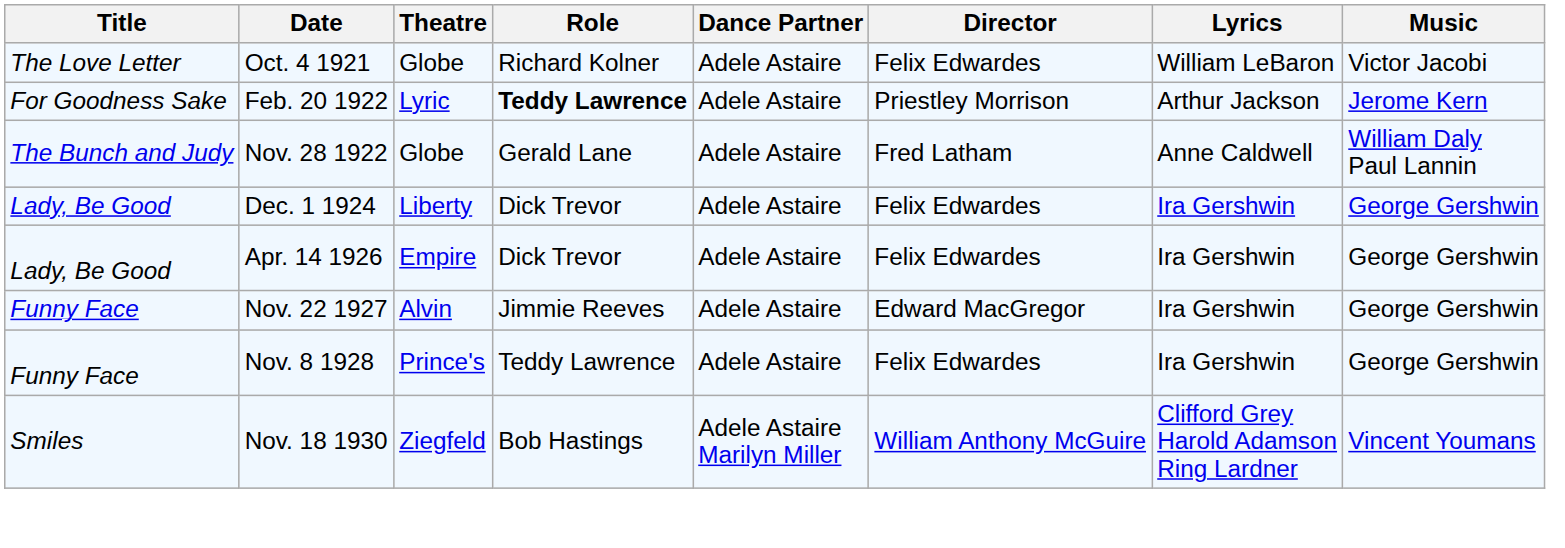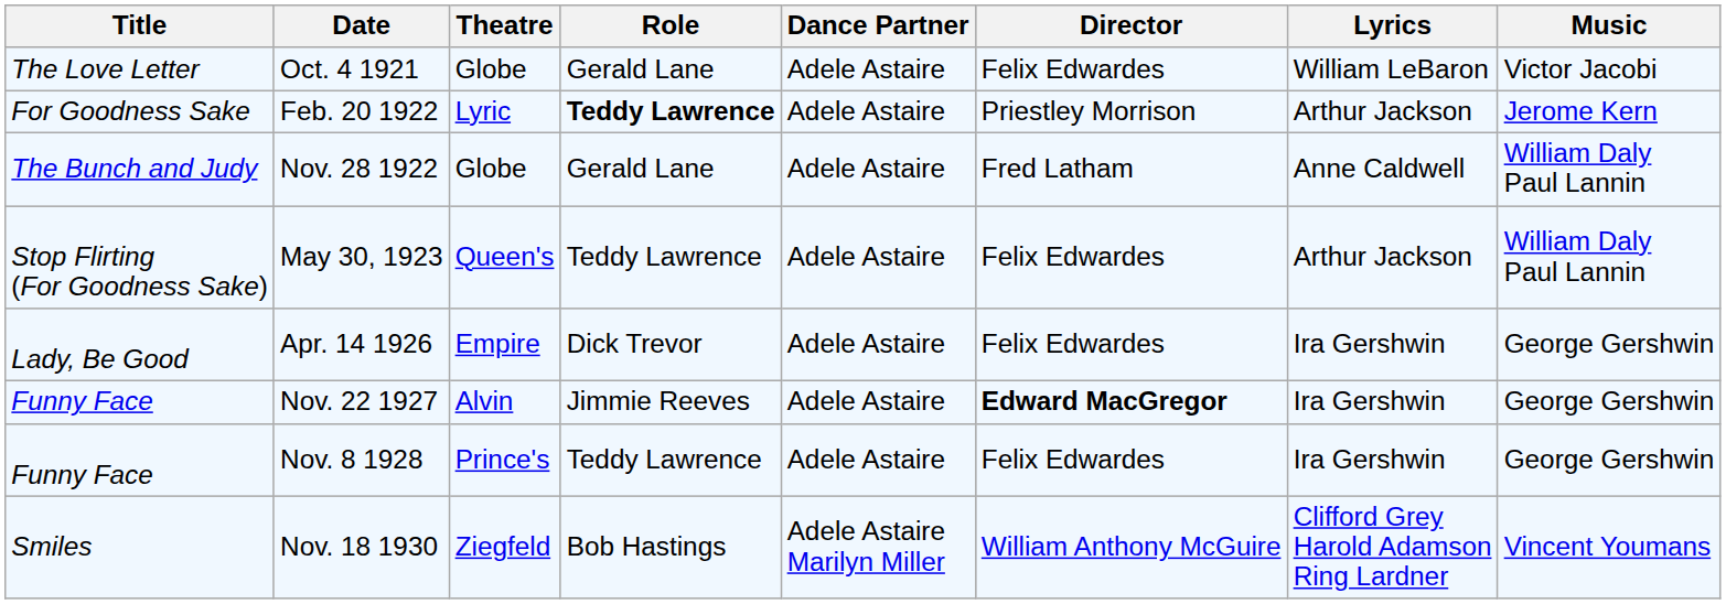Oct. 4 1921 | Role: Richard Kolner -> Gerald Lane
+ row: Stop Flirting (For Goodness Sake) | May 30, 1923 | Queen's | Teddy Lawrence | Adele Astaire | Felix Edwardes | Arthur Jackson | William Daly Paul Lannin
- row: Lady, Be Good | Dec. 1 1924 | Liberty | Dick Trevor | Adele Astaire | Felix Edwardes | Ira Gershwin | George Gershwin
Nov. 22 1927 | Director: normal -> bold
